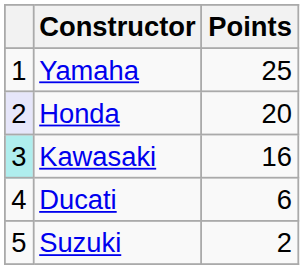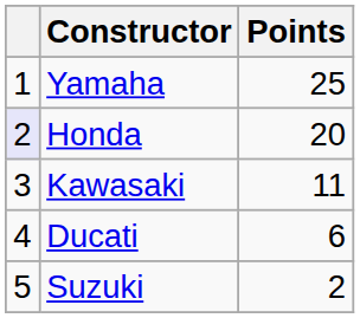Kawasaki | column 1: paleturquoise background -> no background
Kawasaki | Points: 16 -> 11
